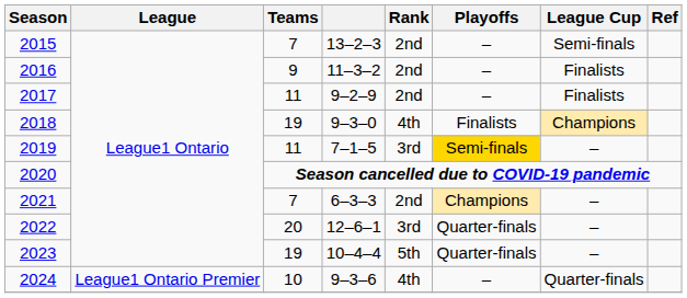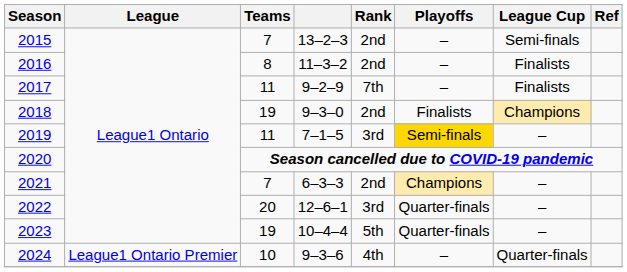2016 | Teams: 9 -> 8
2017 | Rank: 2nd -> 7th
2018 | Rank: 4th -> 2nd
